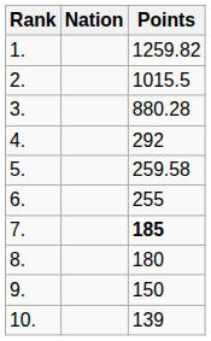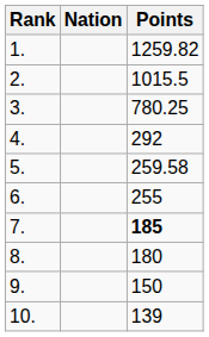3. | Points: 880.28 -> 780.25
